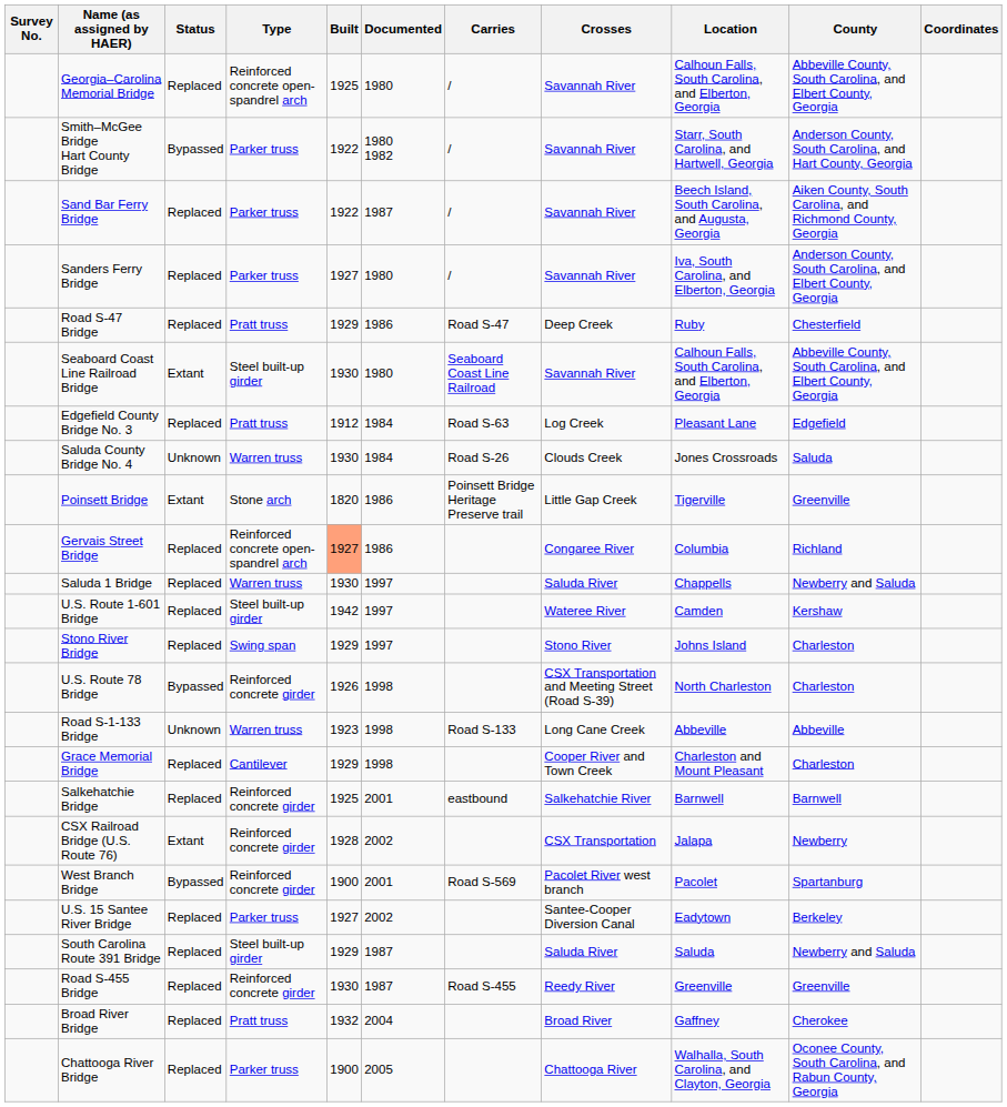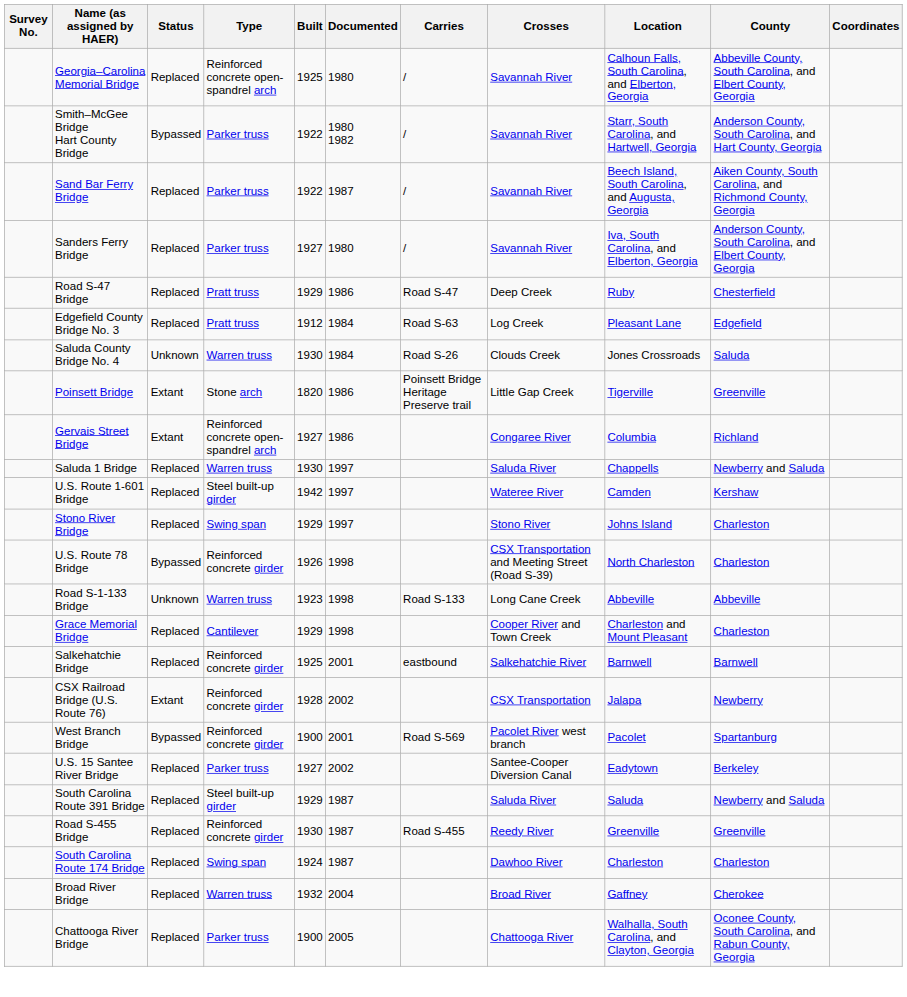- row: Seaboard Coast Line Railroad Bridge | Extant | Steel built-up girder | 1930 | 1980 | Seaboard Coast Line Railroad | Savannah River | Calhoun Falls, South Carolina, and Elberton, Georgia | Abbeville County, South Carolina, and Elbert County, Georgia
Gervais Street Bridge | Status: Replaced -> Extant
Gervais Street Bridge | Built: lightsalmon background -> no background
+ row: South Carolina Route 174 Bridge | Replaced | Swing span | 1924 | 1987 | Dawhoo River | Charleston | Charleston
Broad River Bridge | Type: Pratt truss -> Warren truss
